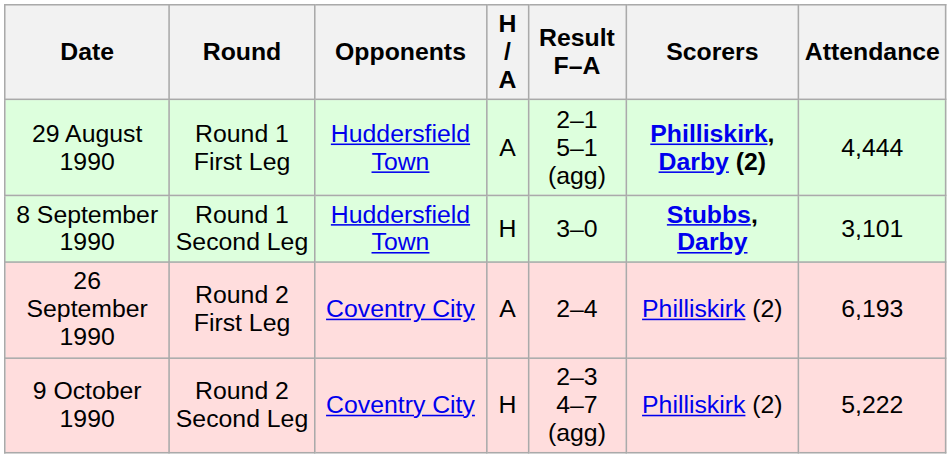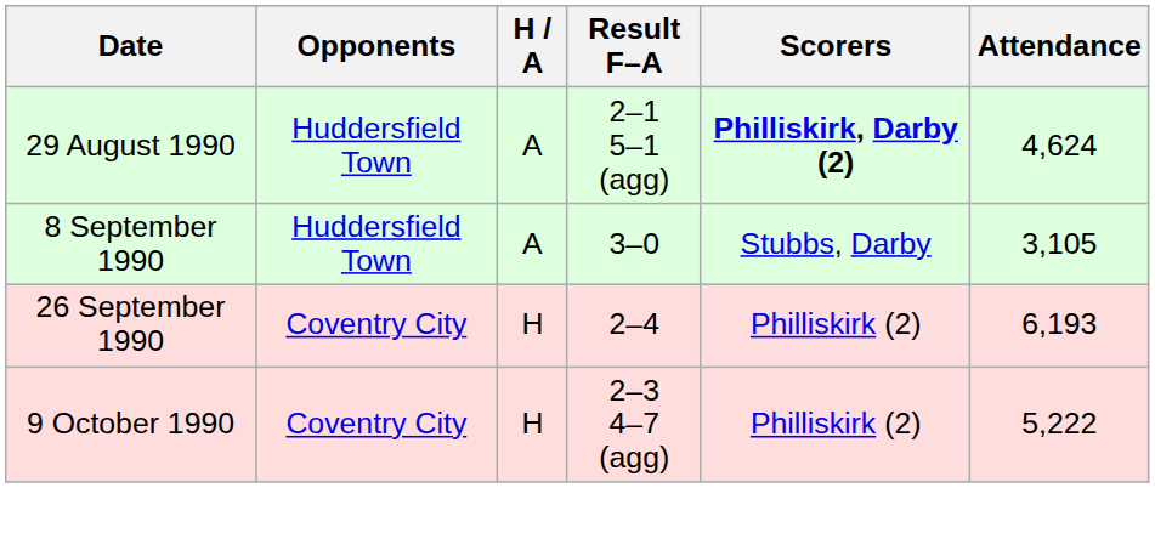- column: Round | Round 1 First Leg | Round 1 Second Leg | Round 2 First Leg | Round 2 Second Leg
29 August 1990 | Attendance: 4,444 -> 4,624
8 September 1990 | H / A: H -> A
8 September 1990 | Scorers: bold -> normal
8 September 1990 | Attendance: 3,101 -> 3,105
26 September 1990 | H / A: A -> H
